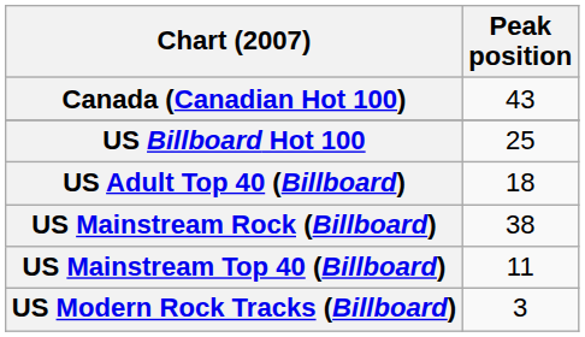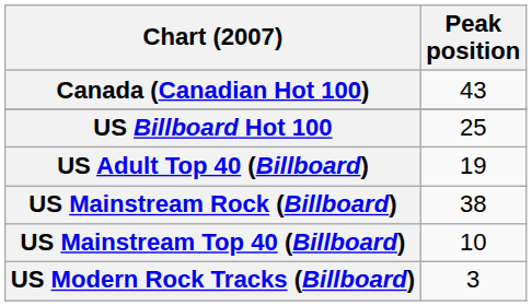US Adult Top 40 (Billboard) | Peak position: 18 -> 19
US Mainstream Top 40 (Billboard) | Peak position: 11 -> 10
